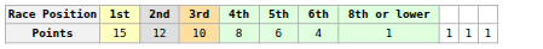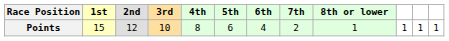+ column: 7th | 2
